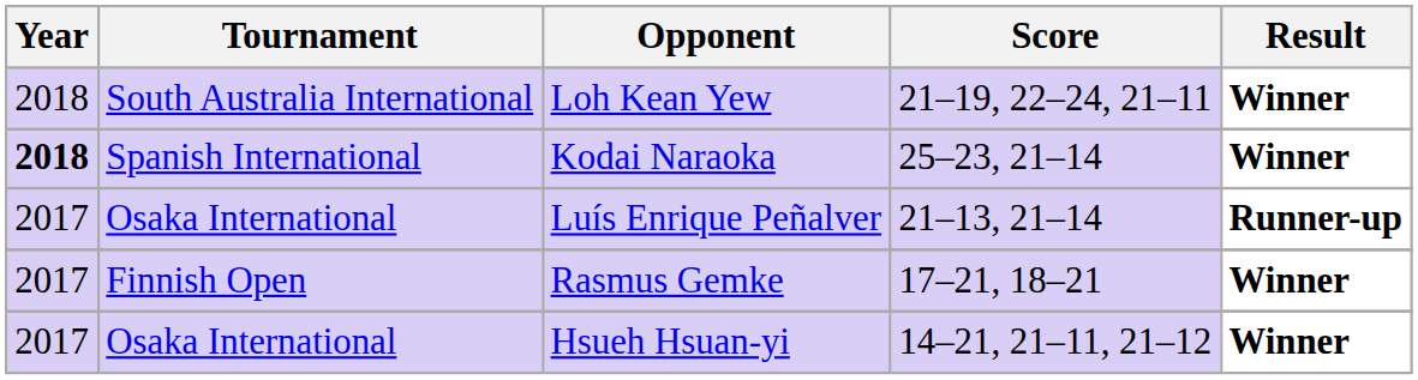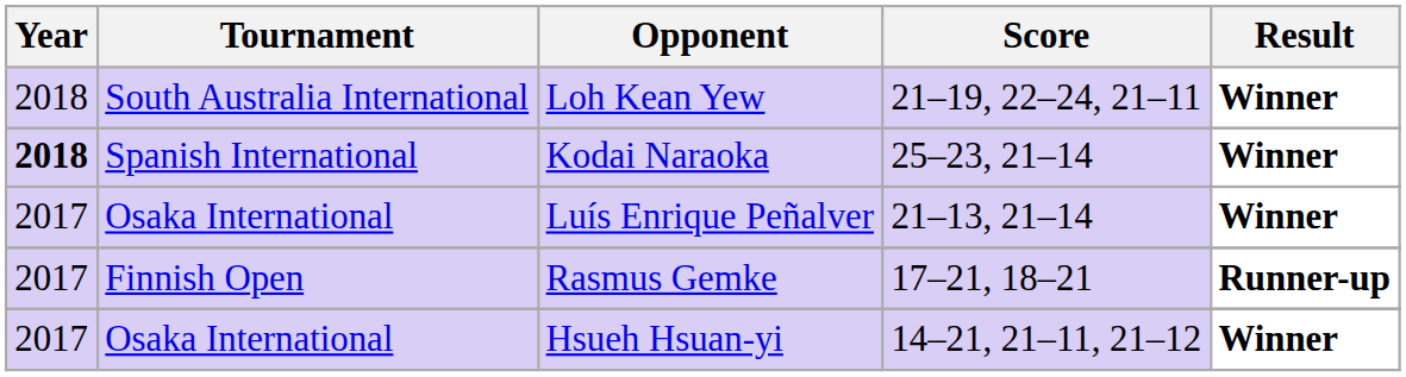Luís Enrique Peñalver | Result: Runner-up -> Winner
Rasmus Gemke | Result: Winner -> Runner-up
